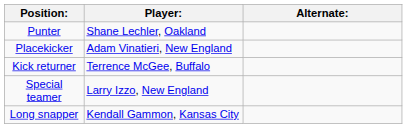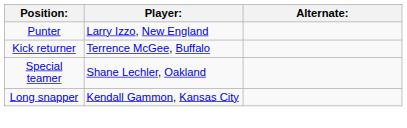Punter | Player:: Shane Lechler, Oakland -> Larry Izzo, New England
- row: Placekicker | Adam Vinatieri, New England
Special teamer | Player:: Larry Izzo, New England -> Shane Lechler, Oakland
